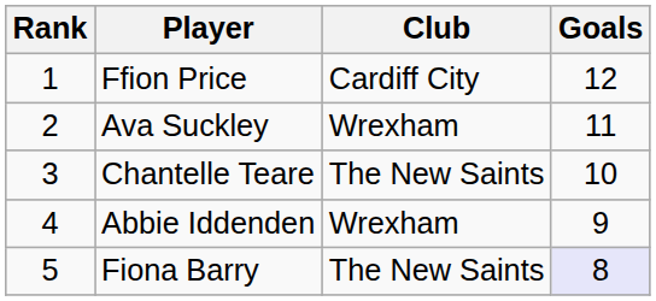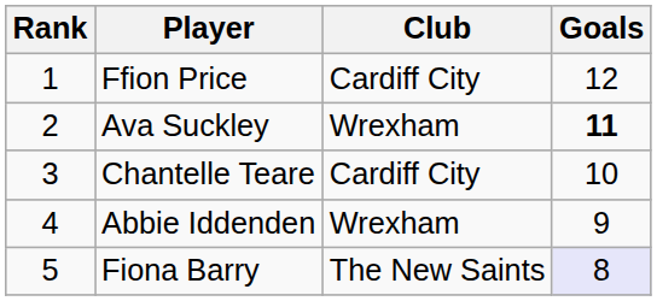Ava Suckley | Goals: normal -> bold
Chantelle Teare | Club: The New Saints -> Cardiff City
